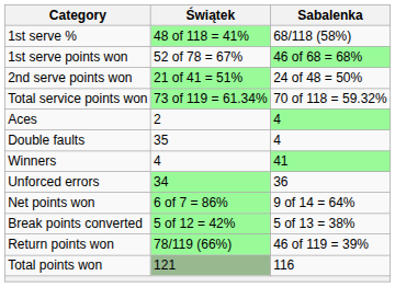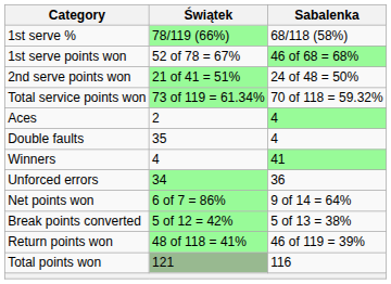1st serve % | Świątek: 48 of 118 = 41% -> 78/119 (66%)
Return points won | Świątek: 78/119 (66%) -> 48 of 118 = 41%
